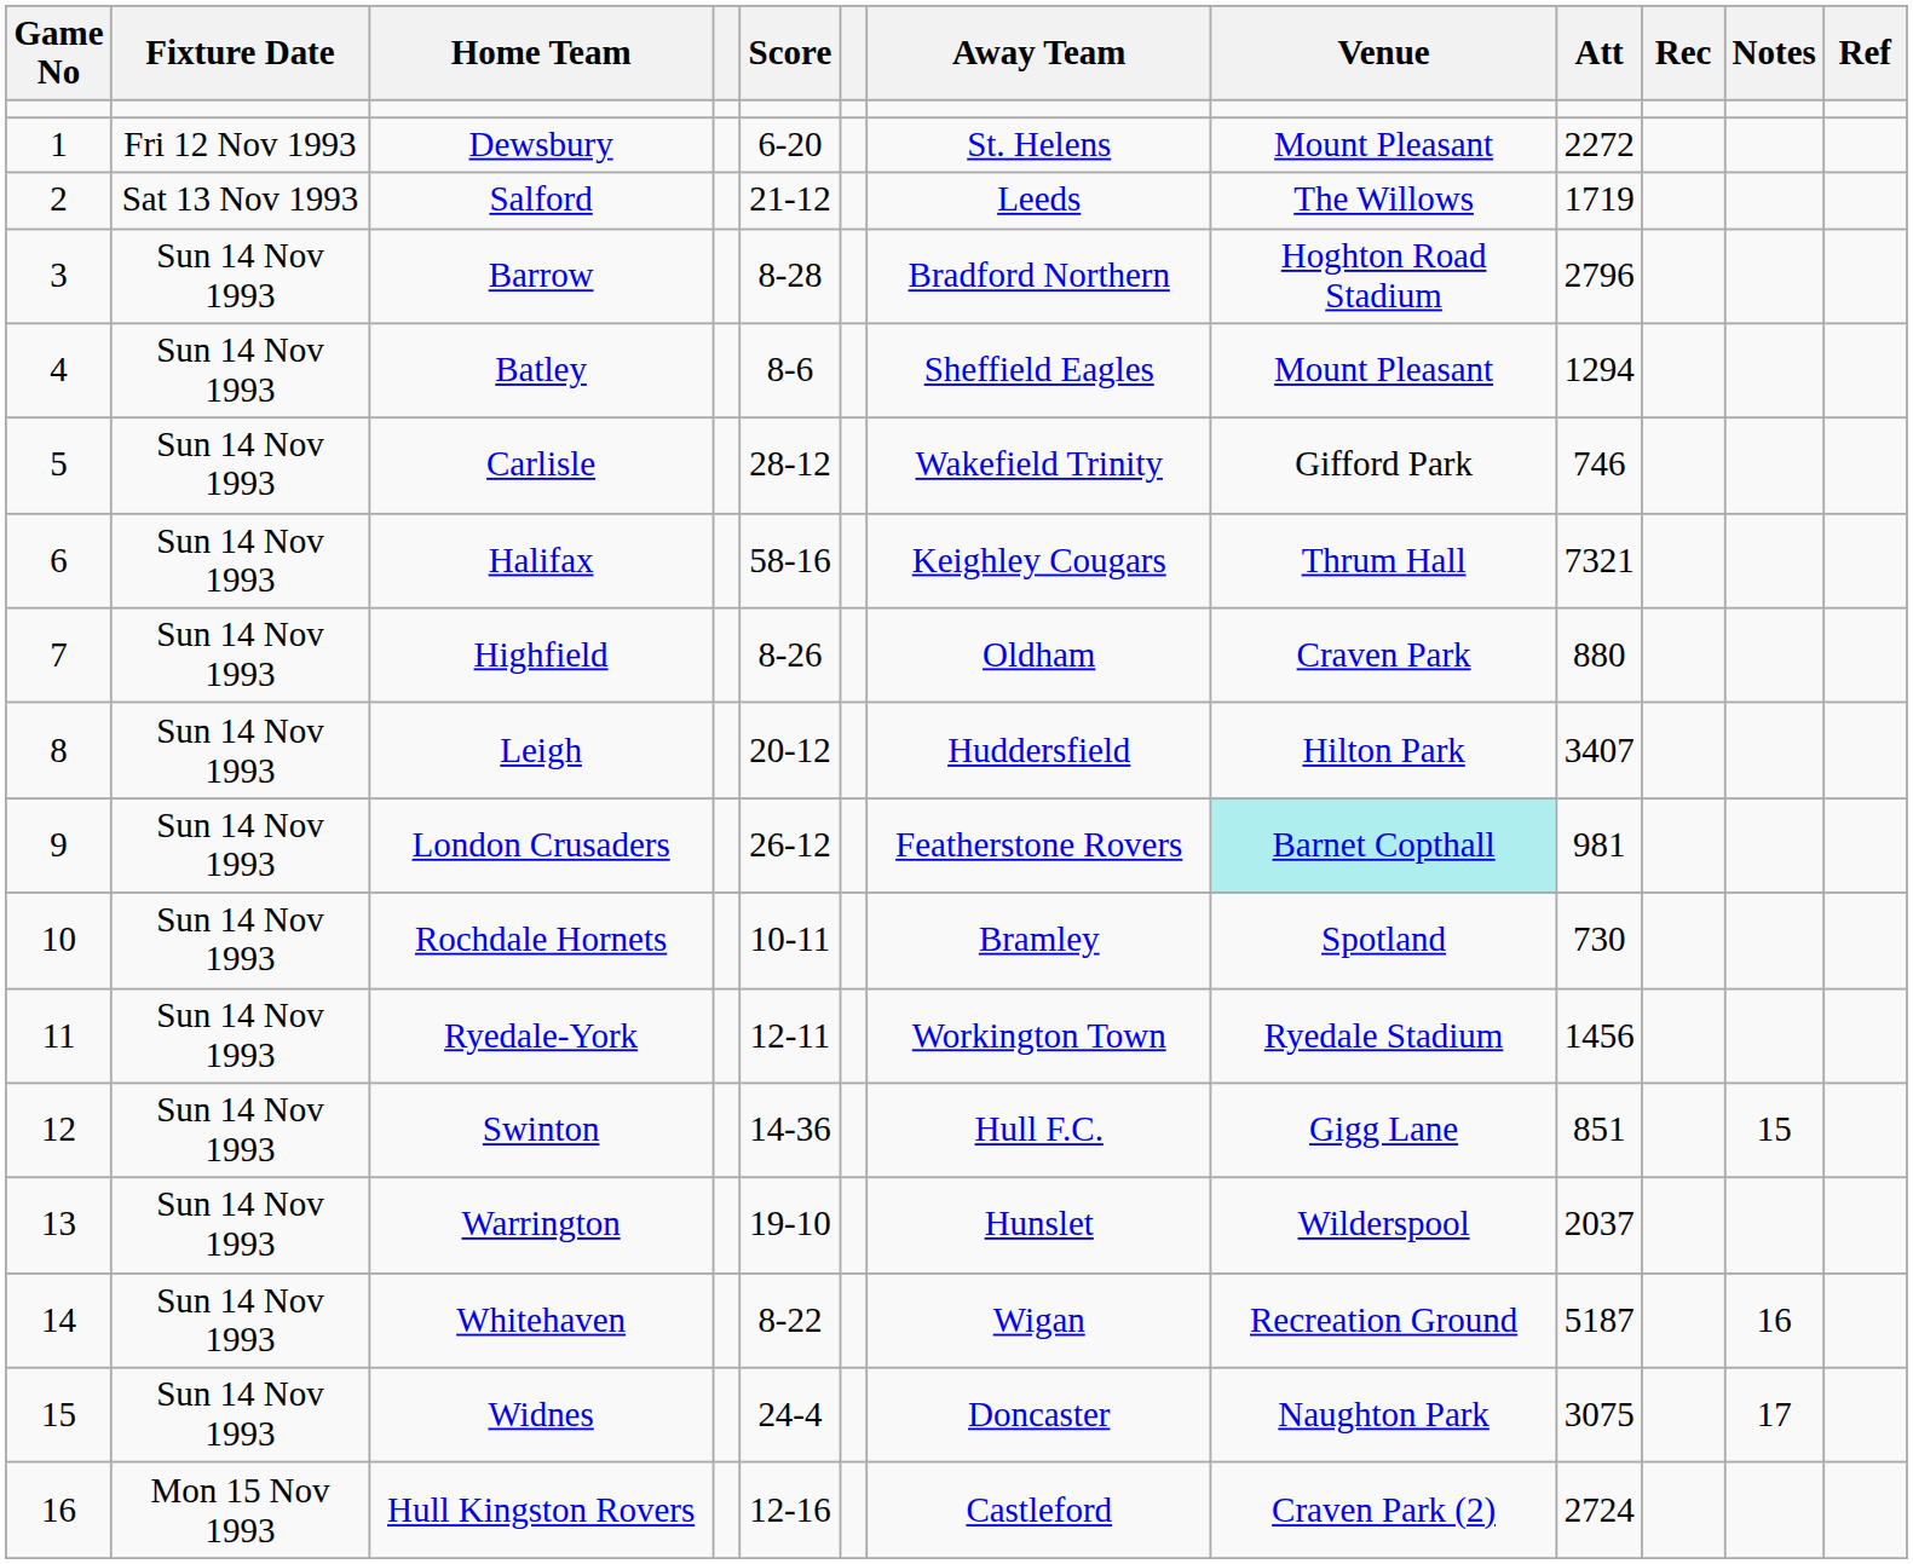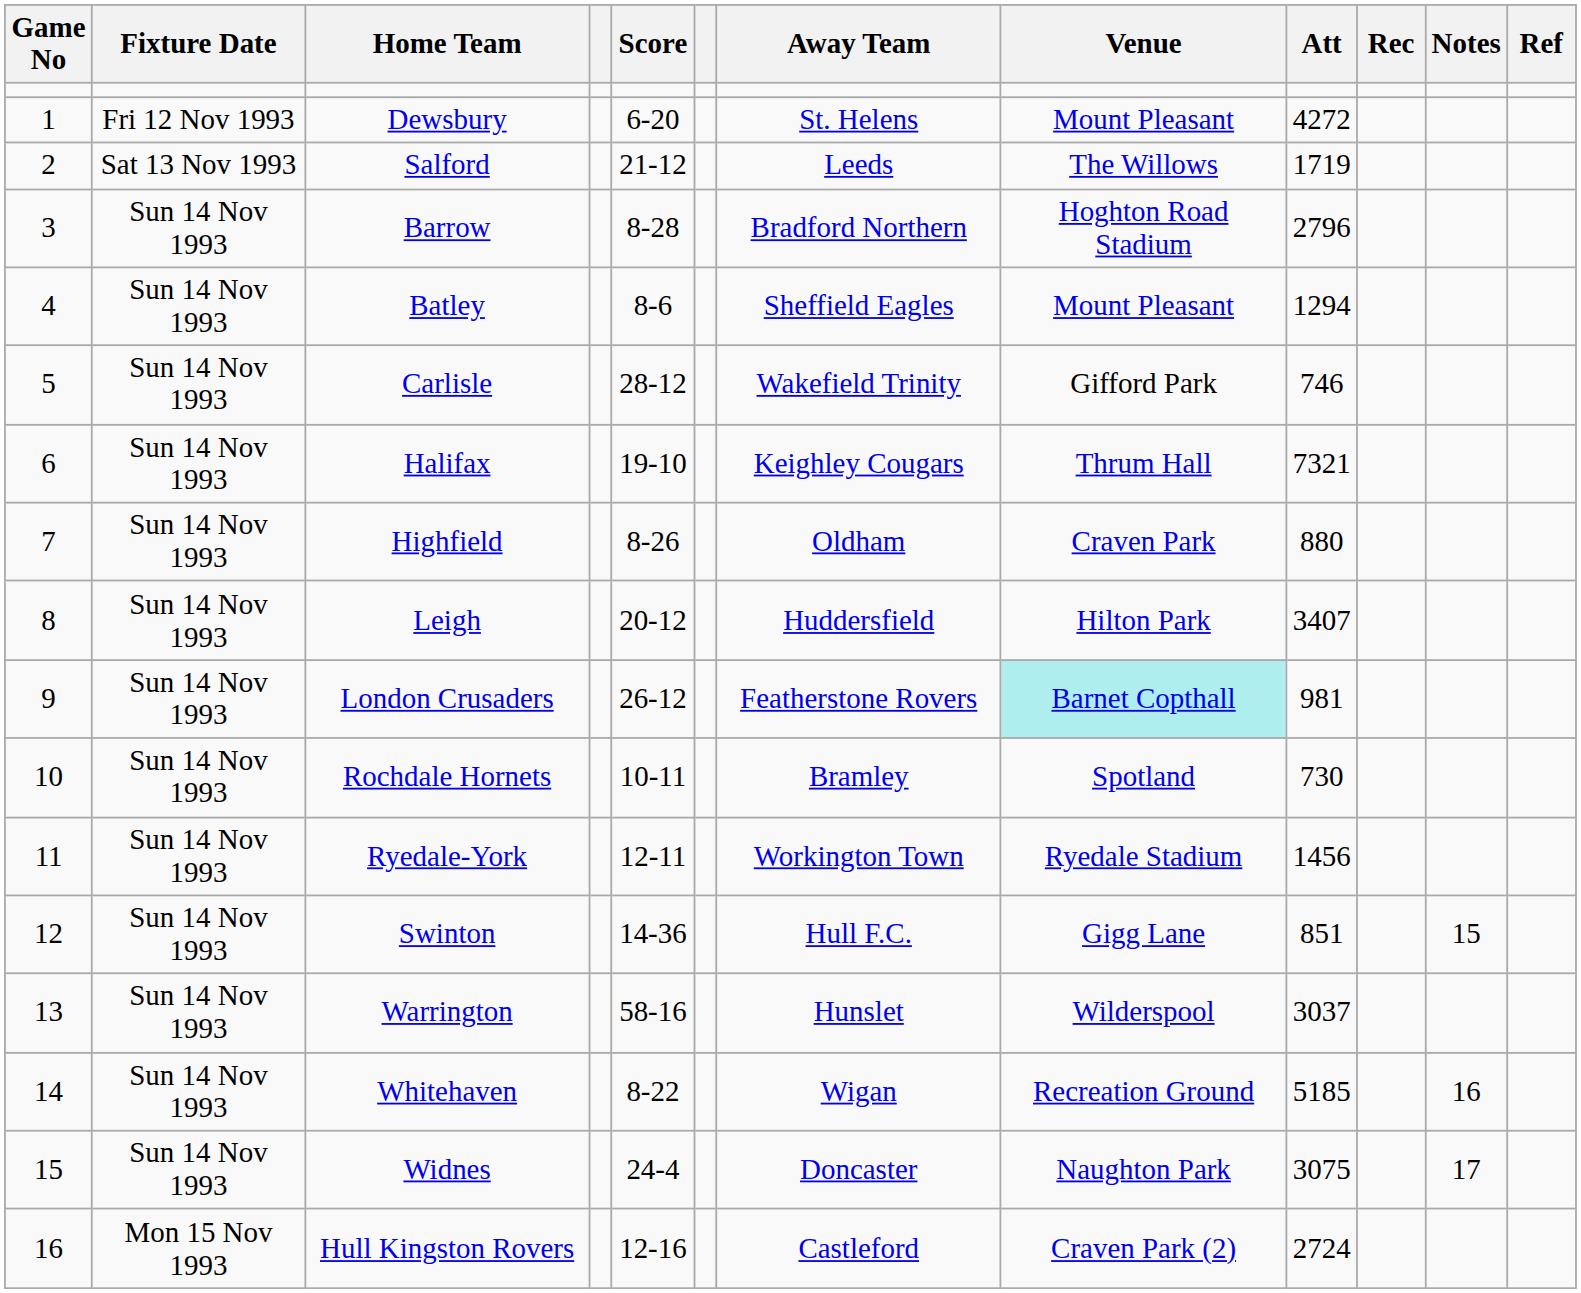Dewsbury | Att: 2272 -> 4272
Halifax | Score: 58-16 -> 19-10
Warrington | Score: 19-10 -> 58-16
Warrington | Att: 2037 -> 3037
Whitehaven | Att: 5187 -> 5185
